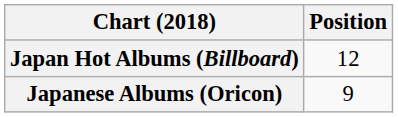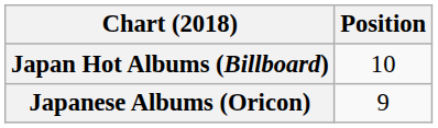Japan Hot Albums (Billboard) | Position: 12 -> 10
